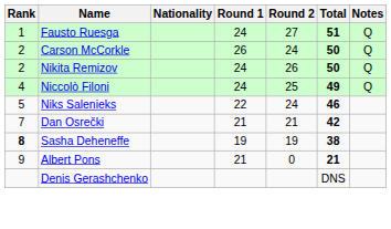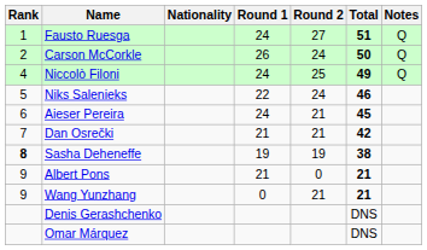- row: 2 | Nikita Remizov | 24 | 26 | 50 | Q
+ row: 6 | Aieser Pereira | 24 | 21 | 45
+ row: 9 | Wang Yunzhang | 0 | 21 | 21
+ row: Omar Márquez | DNS
